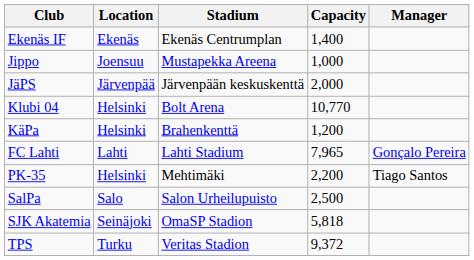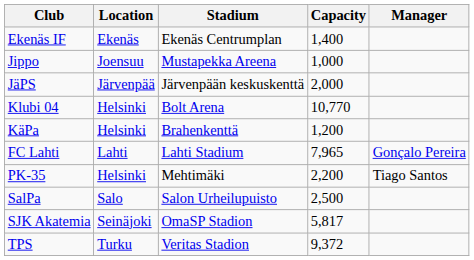SJK Akatemia | Capacity: 5,818 -> 5,817
